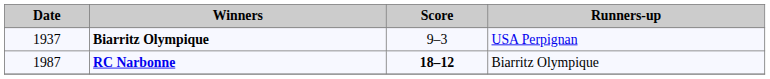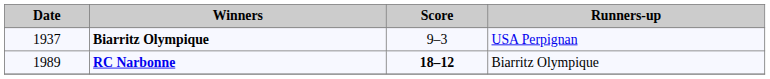RC Narbonne | Date: 1987 -> 1989
